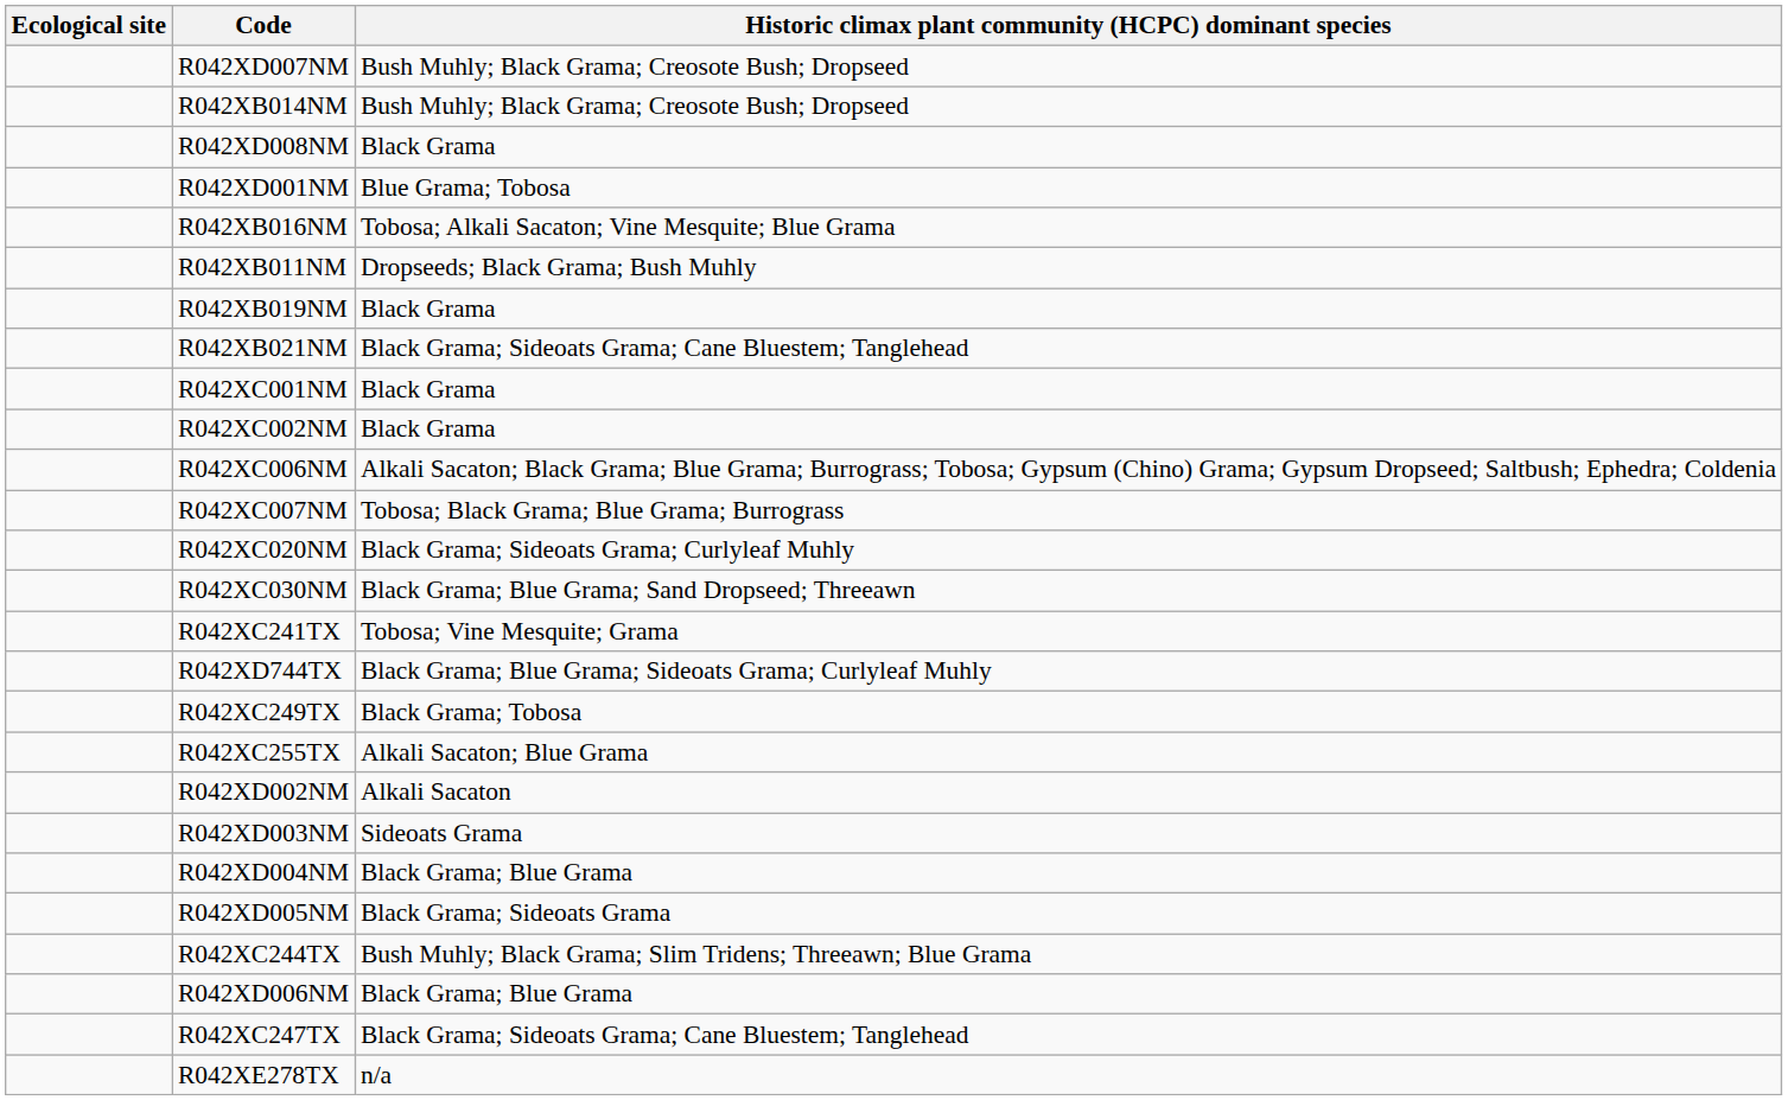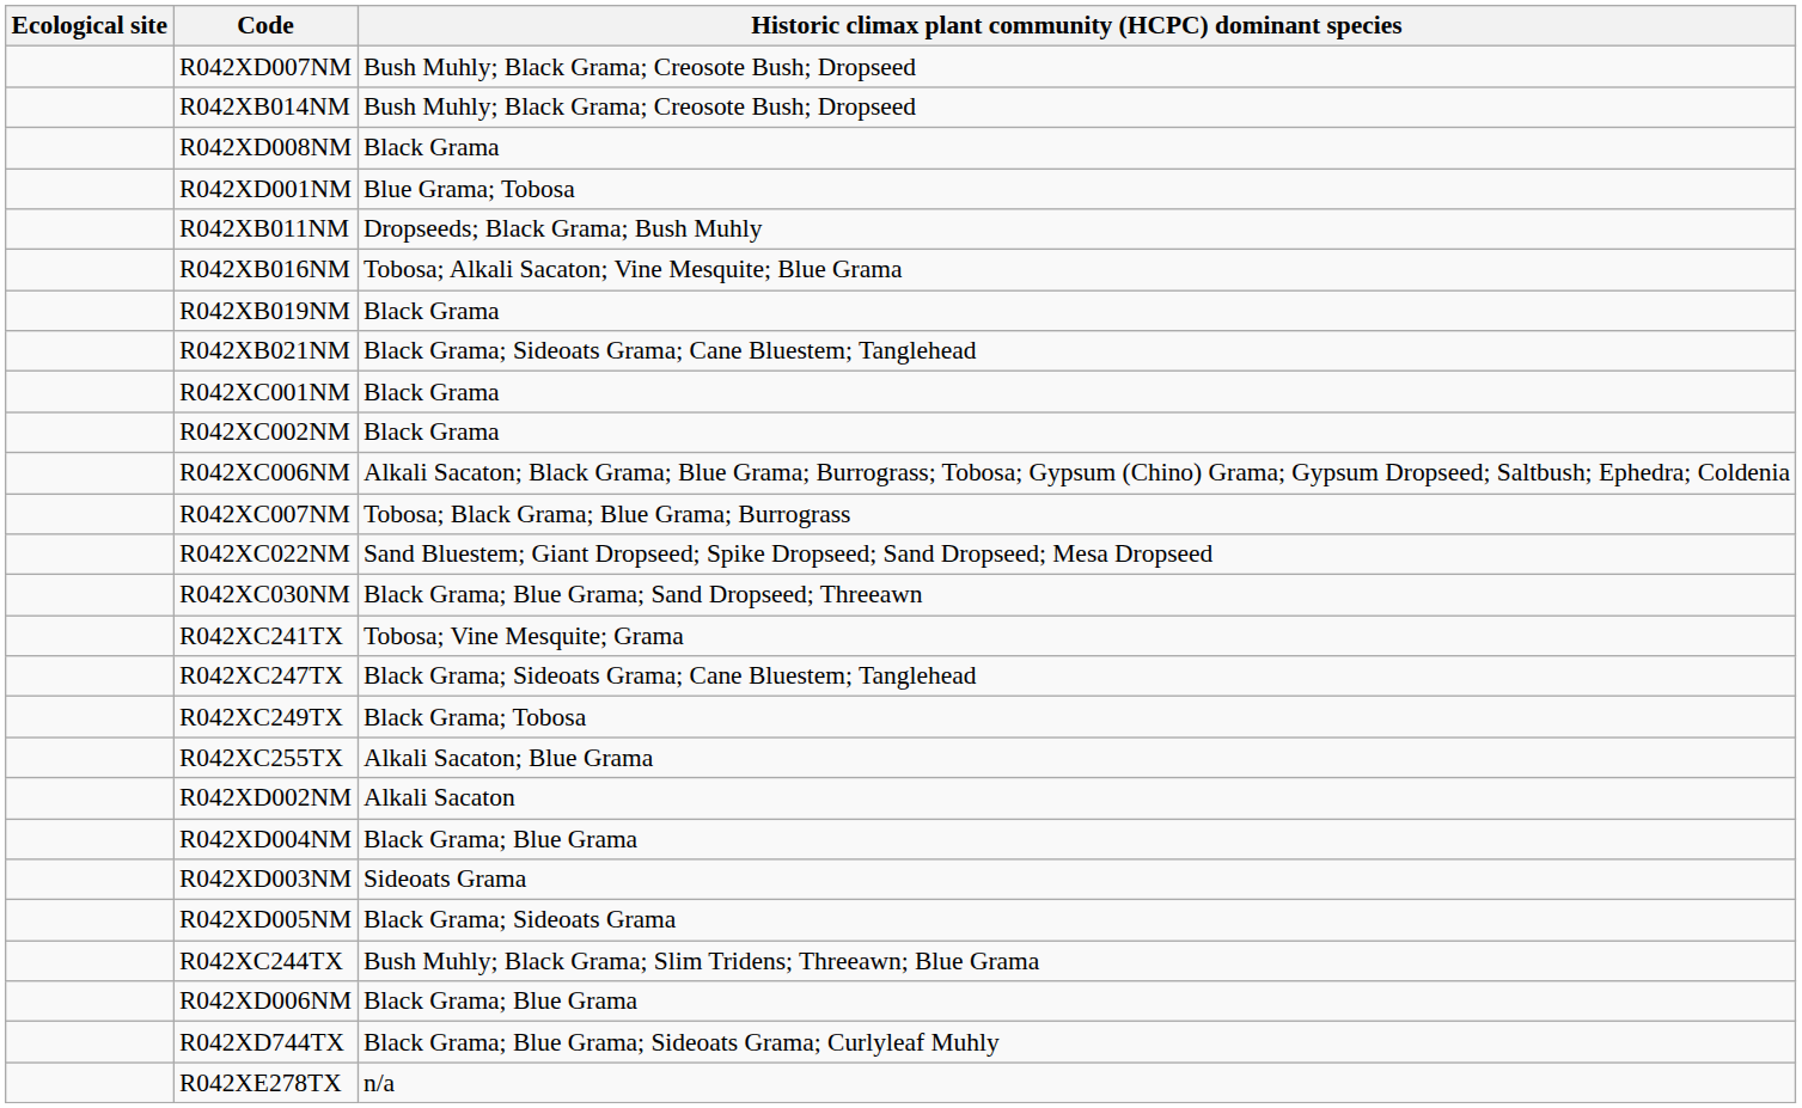rows swapped: R042XB011NM <-> R042XB016NM
- row: R042XC020NM | Black Grama; Sideoats Grama; Curlyleaf Muhly
+ row: R042XC022NM | Sand Bluestem; Giant Dropseed; Spike Dropseed; Sand Dropseed; Mesa Dropseed
rows swapped: R042XC247TX <-> R042XD744TX
rows swapped: R042XD003NM <-> R042XD004NM
